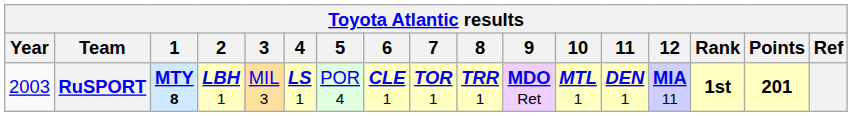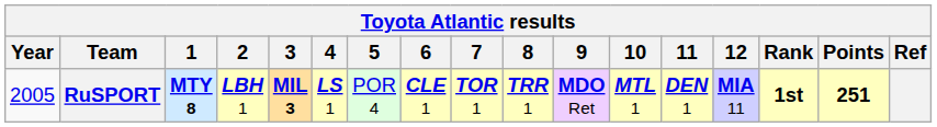RuSPORT | Year: 2003 -> 2005
RuSPORT | 3: normal -> bold
RuSPORT | Points: 201 -> 251
